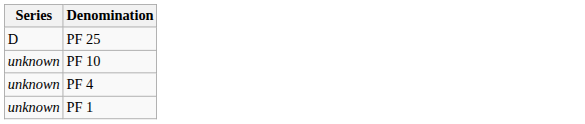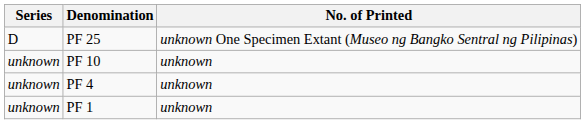+ column: No. of Printed | unknown One Specimen Extant (Museo ng Bangko Sentral ng Pilipinas) | unknown | unknown | unknown
